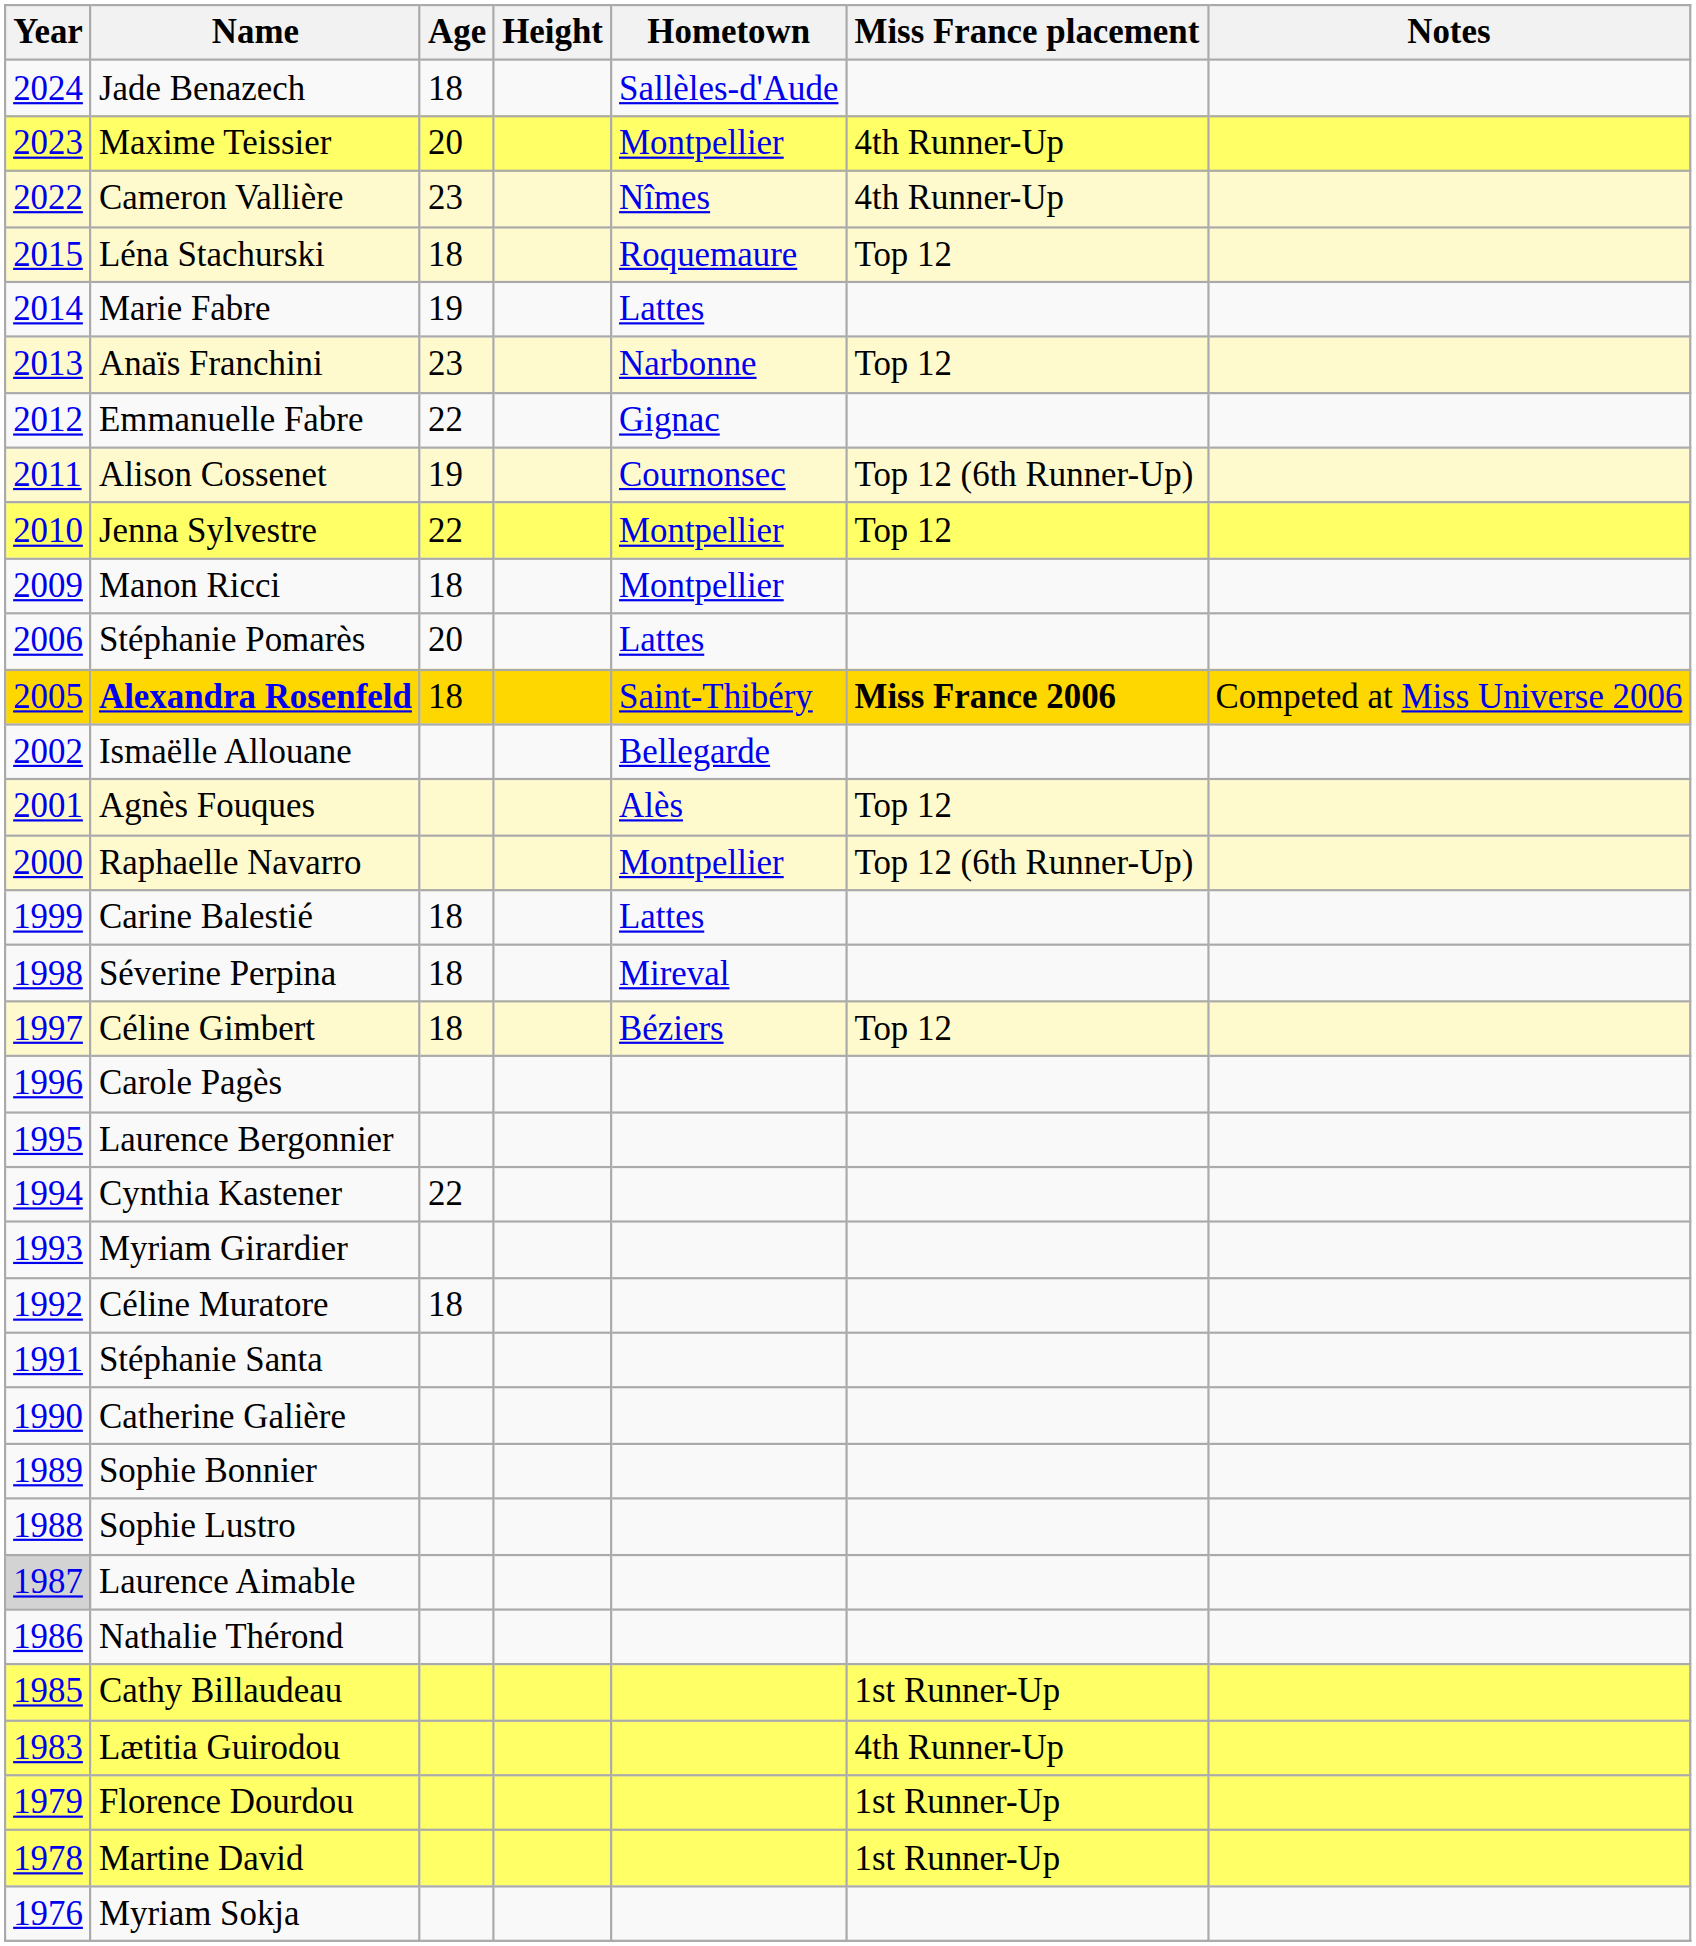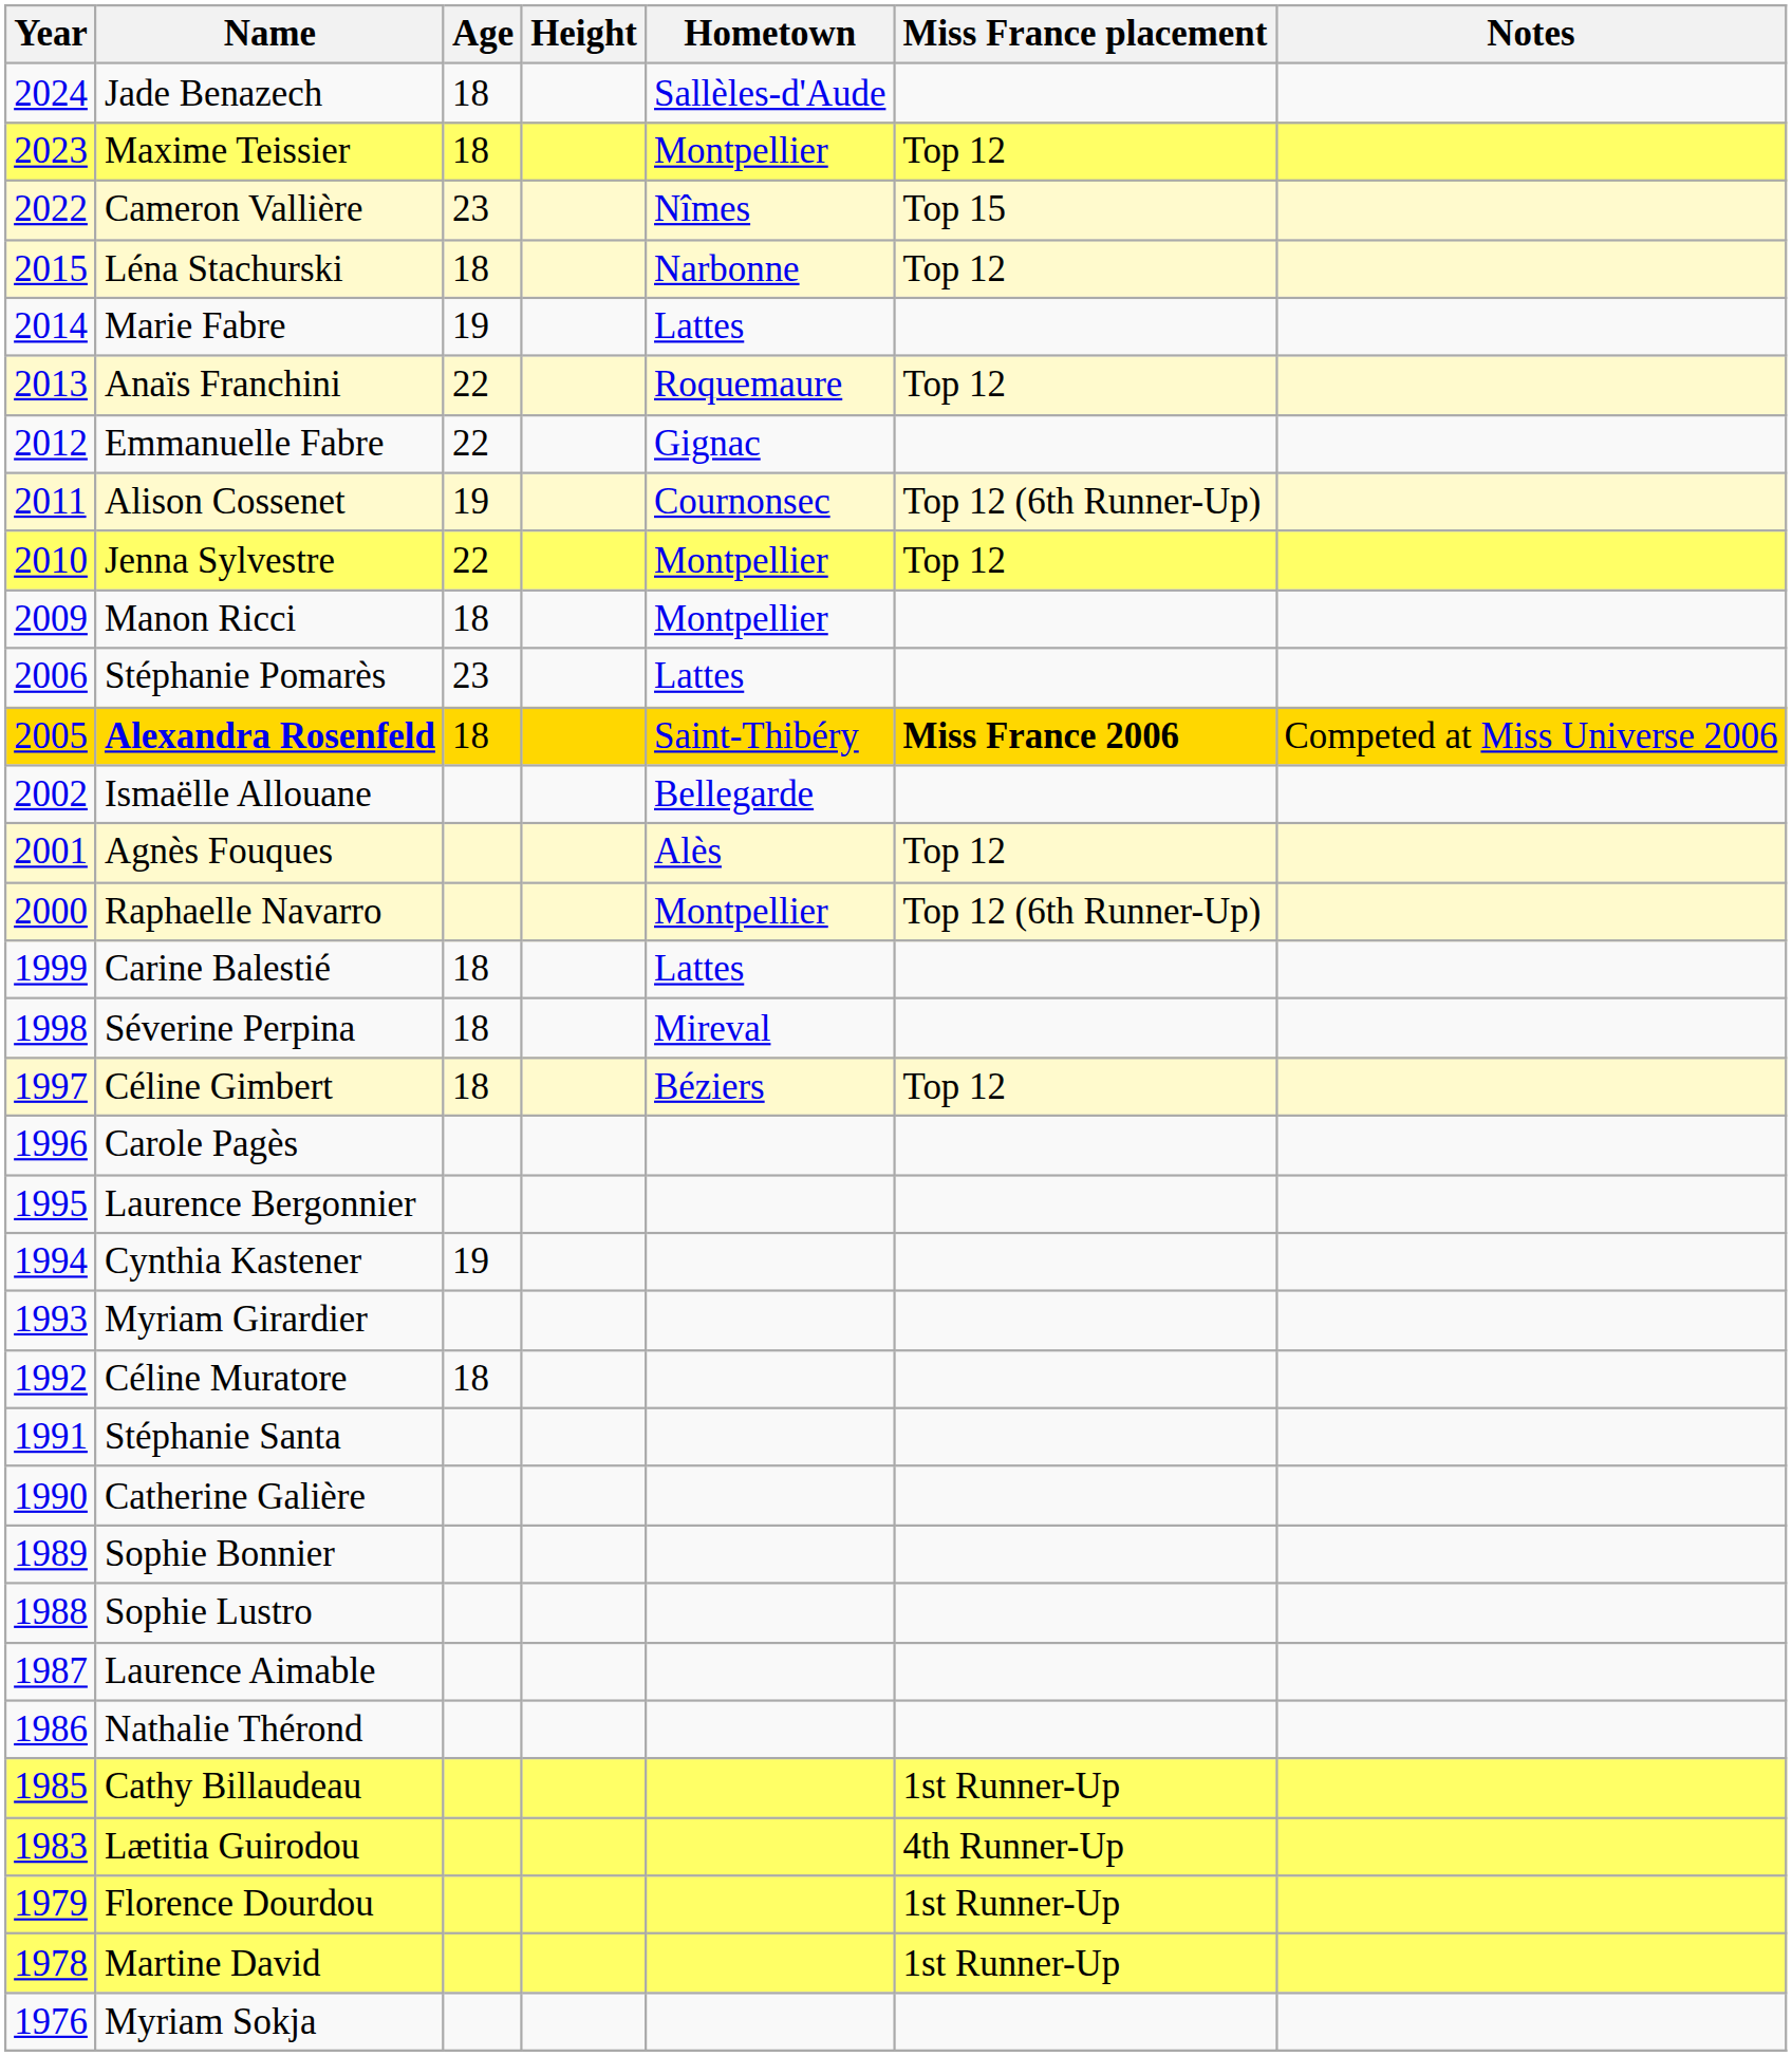Maxime Teissier | Age: 20 -> 18
Maxime Teissier | Miss France placement: 4th Runner-Up -> Top 12
Cameron Vallière | Miss France placement: 4th Runner-Up -> Top 15
Léna Stachurski | Hometown: Roquemaure -> Narbonne
Anaïs Franchini | Age: 23 -> 22
Anaïs Franchini | Hometown: Narbonne -> Roquemaure
Stéphanie Pomarès | Age: 20 -> 23
Cynthia Kastener | Age: 22 -> 19
Laurence Aimable | Year: lightgrey background -> no background
